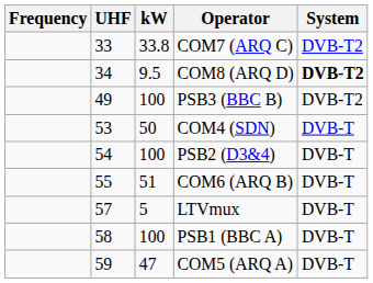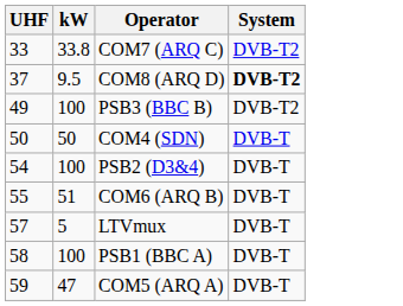- column: Frequency
COM8 (ARQ D) | UHF: 34 -> 37
COM4 (SDN) | UHF: 53 -> 50
